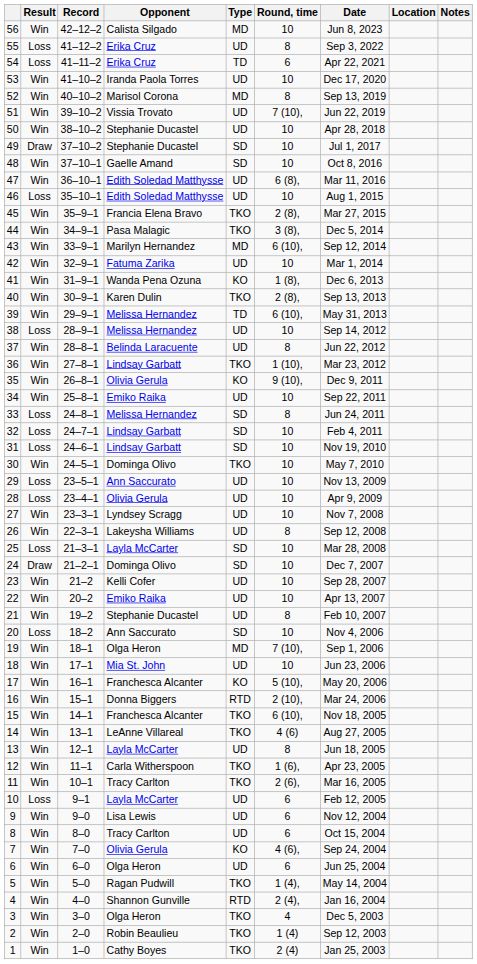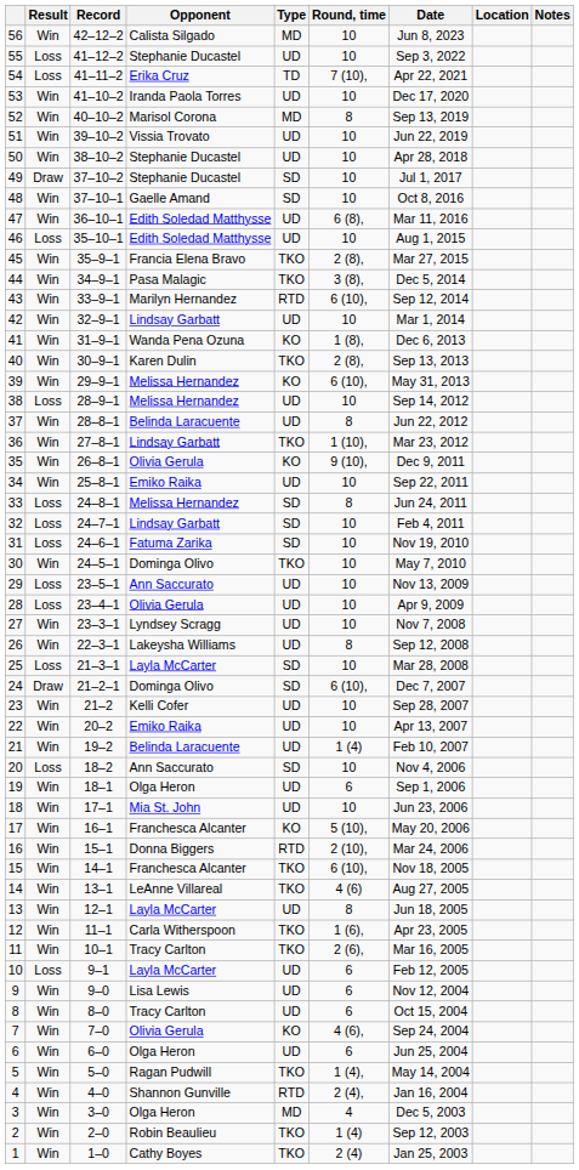55 | Opponent: Erika Cruz -> Stephanie Ducastel
55 | Round, time: 8 -> 10
54 | Round, time: 6 -> 7 (10),
51 | Round, time: 7 (10), -> 10
43 | Type: MD -> RTD
42 | Opponent: Fatuma Zarika -> Lindsay Garbatt
39 | Type: TD -> KO
31 | Opponent: Lindsay Garbatt -> Fatuma Zarika
24 | Round, time: 10 -> 6 (10),
21 | Opponent: Stephanie Ducastel -> Belinda Laracuente
21 | Round, time: 8 -> 1 (4)
19 | Type: MD -> UD
19 | Round, time: 7 (10), -> 6
3 | Type: TKO -> MD
